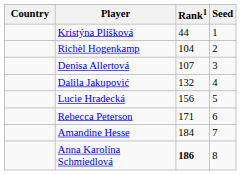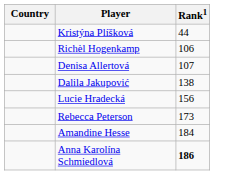- column: Seed | 1 | 2 | 3 | 4 | 5 | 6 | 7 | 8
Richèl Hogenkamp | Rank1: 104 -> 106
Dalila Jakupović | Rank1: 132 -> 138
Rebecca Peterson | Rank1: 171 -> 173
